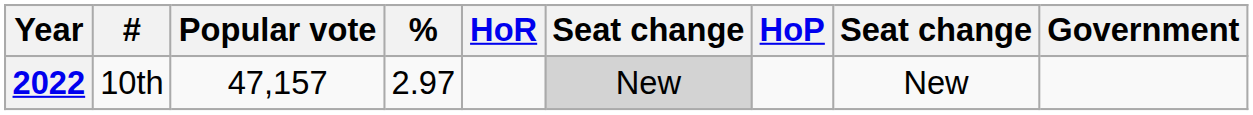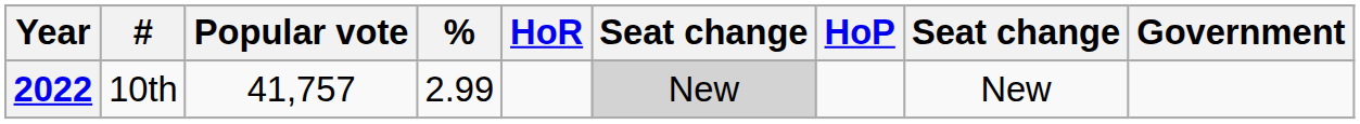2022 | Popular vote: 47,157 -> 41,757
2022 | %: 2.97 -> 2.99
